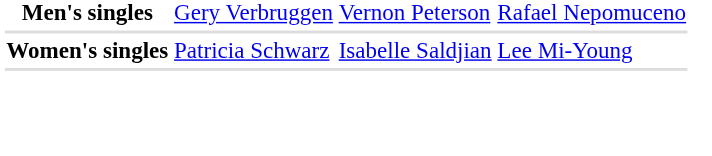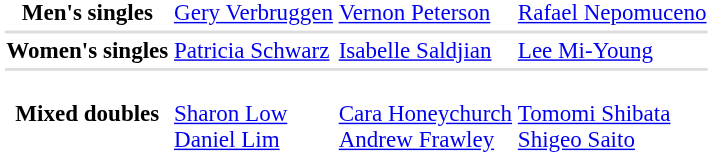+ row: Mixed doubles | Sharon Low Daniel Lim | Cara Honeychurch Andrew Frawley | Tomomi Shibata Shigeo Saito
